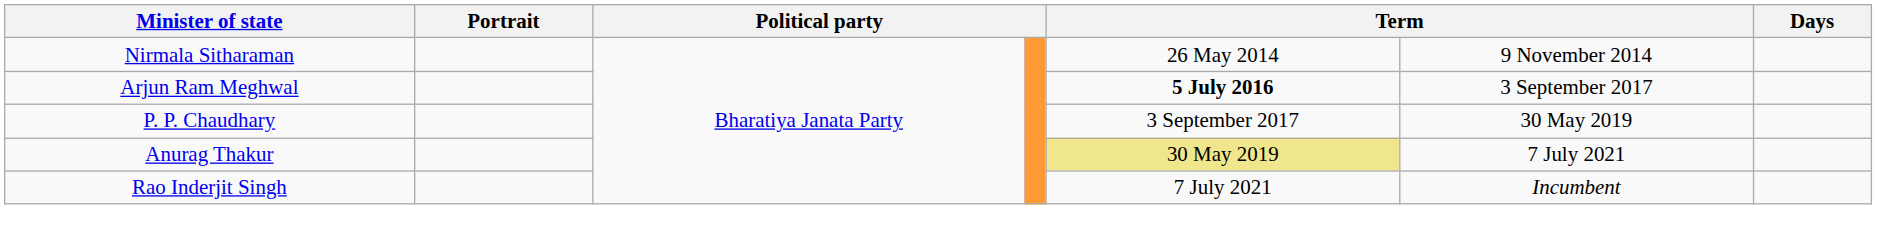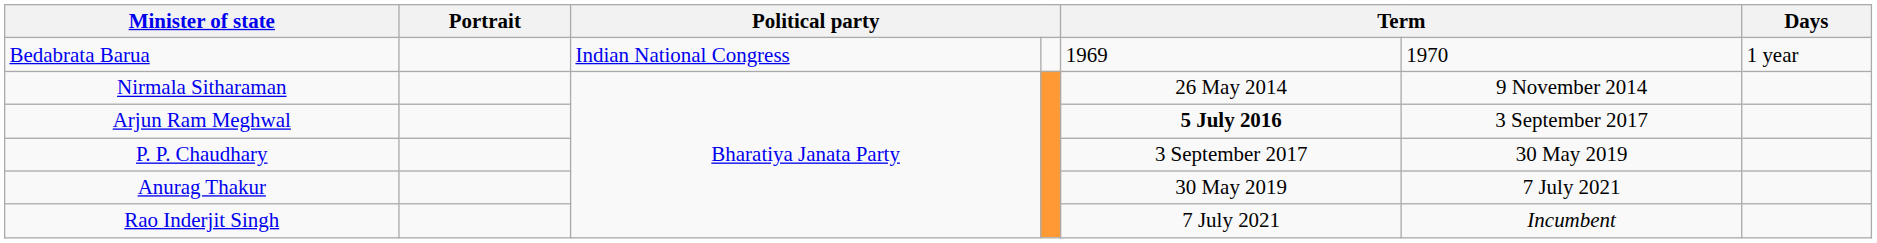+ row: Bedabrata Barua | Indian National Congress | 1969 | 1970 | 1 year
Anurag Thakur | column 5: khaki background -> no background
